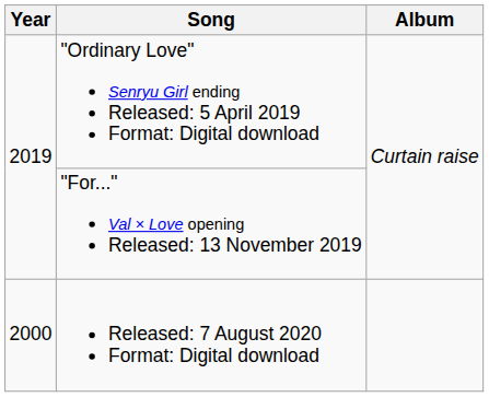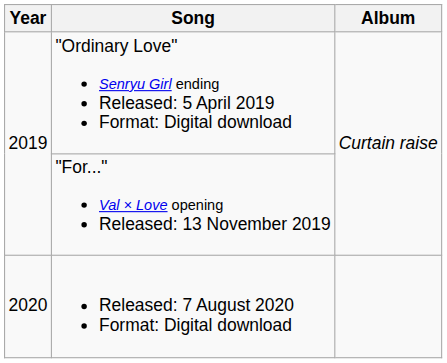Released: 7 August 2020 Format: Digital download | Year: 2000 -> 2020
